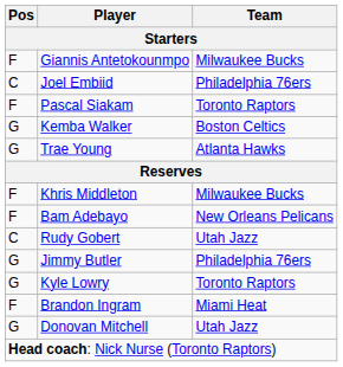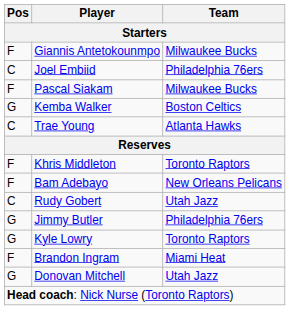Pascal Siakam | Team: Toronto Raptors -> Milwaukee Bucks
Trae Young | Pos: G -> C
Khris Middleton | Team: Milwaukee Bucks -> Toronto Raptors
